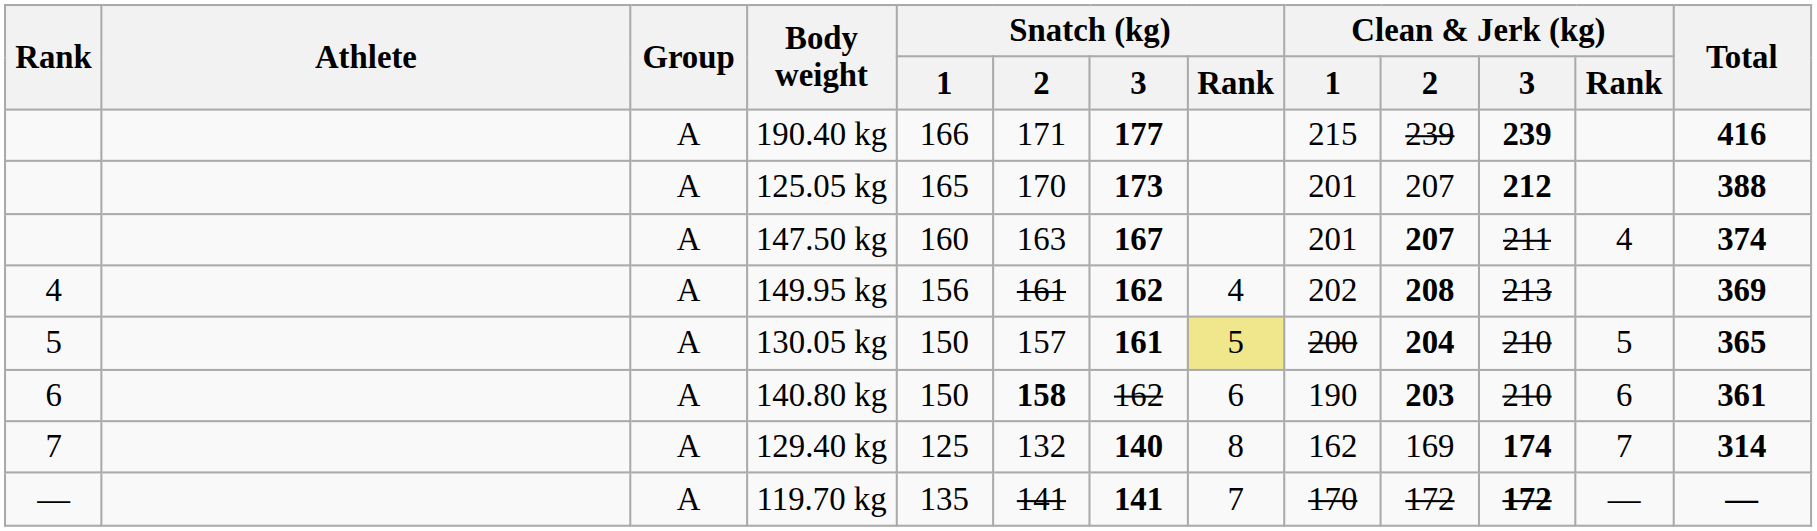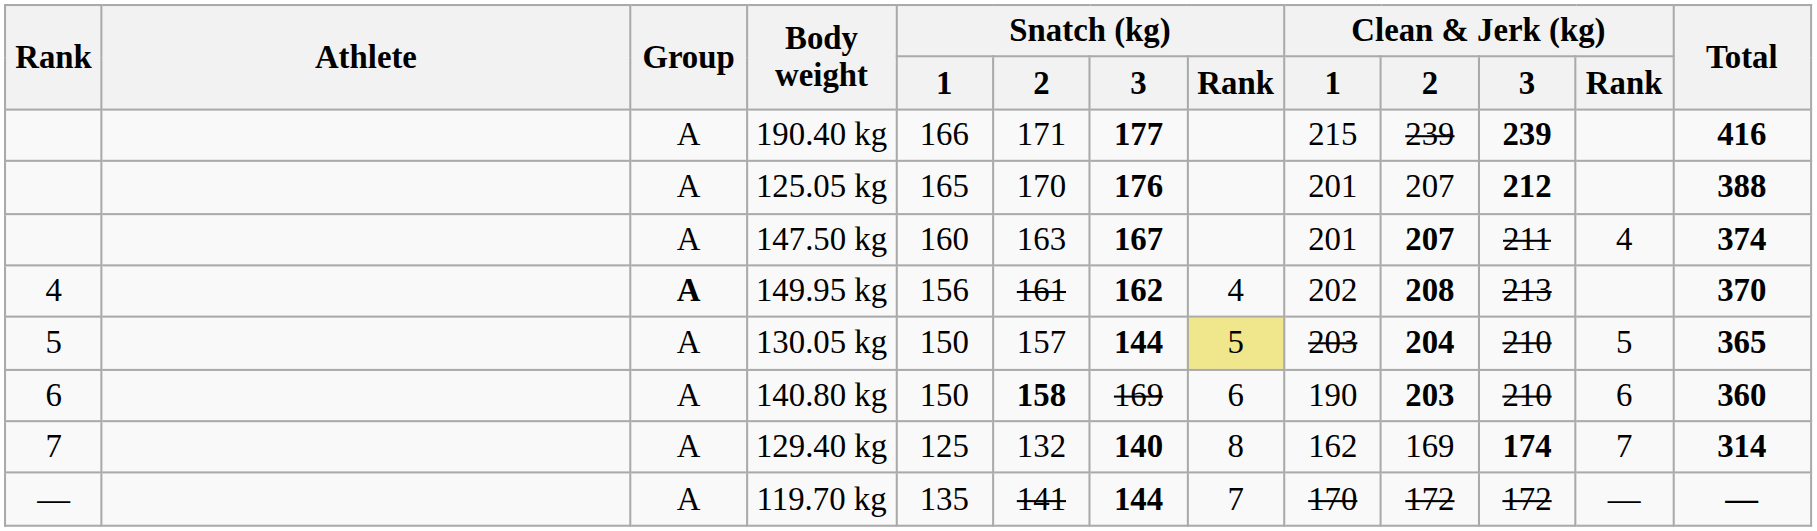125.05 kg | Snatch (kg) / 3: 173 -> 176
149.95 kg | Group: normal -> bold
149.95 kg | Total: 369 -> 370
130.05 kg | Snatch (kg) / 3: 161 -> 144
130.05 kg | Clean & Jerk (kg) / 1: 200 -> 203
140.80 kg | Snatch (kg) / 3: 162 -> 169
140.80 kg | Total: 361 -> 360
119.70 kg | Snatch (kg) / 3: 141 -> 144
119.70 kg | Clean & Jerk (kg) / 3: bold -> normal
